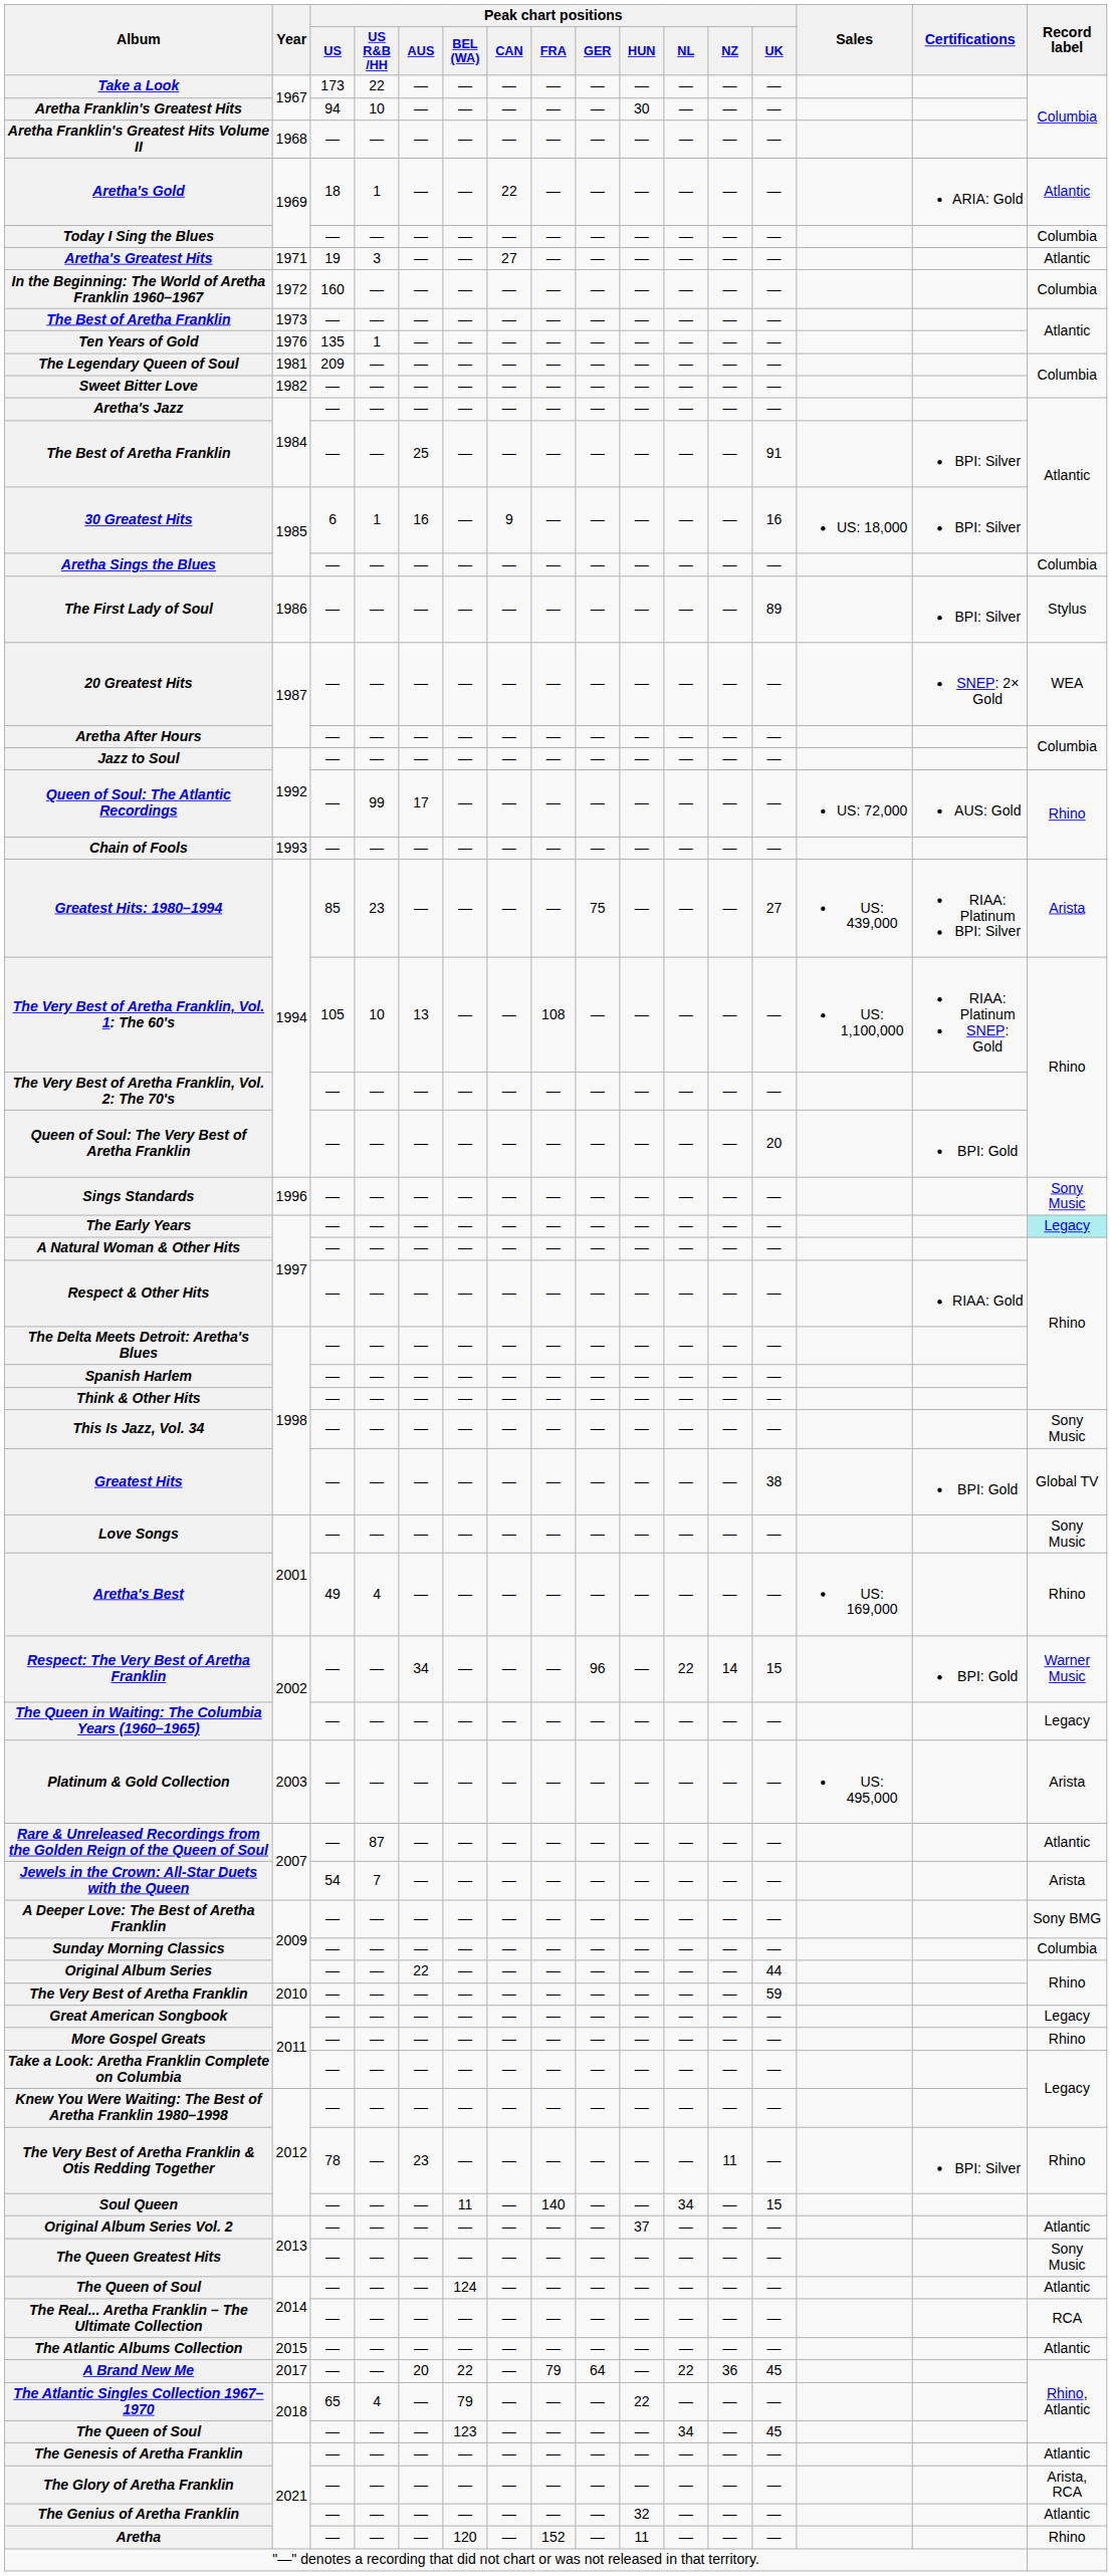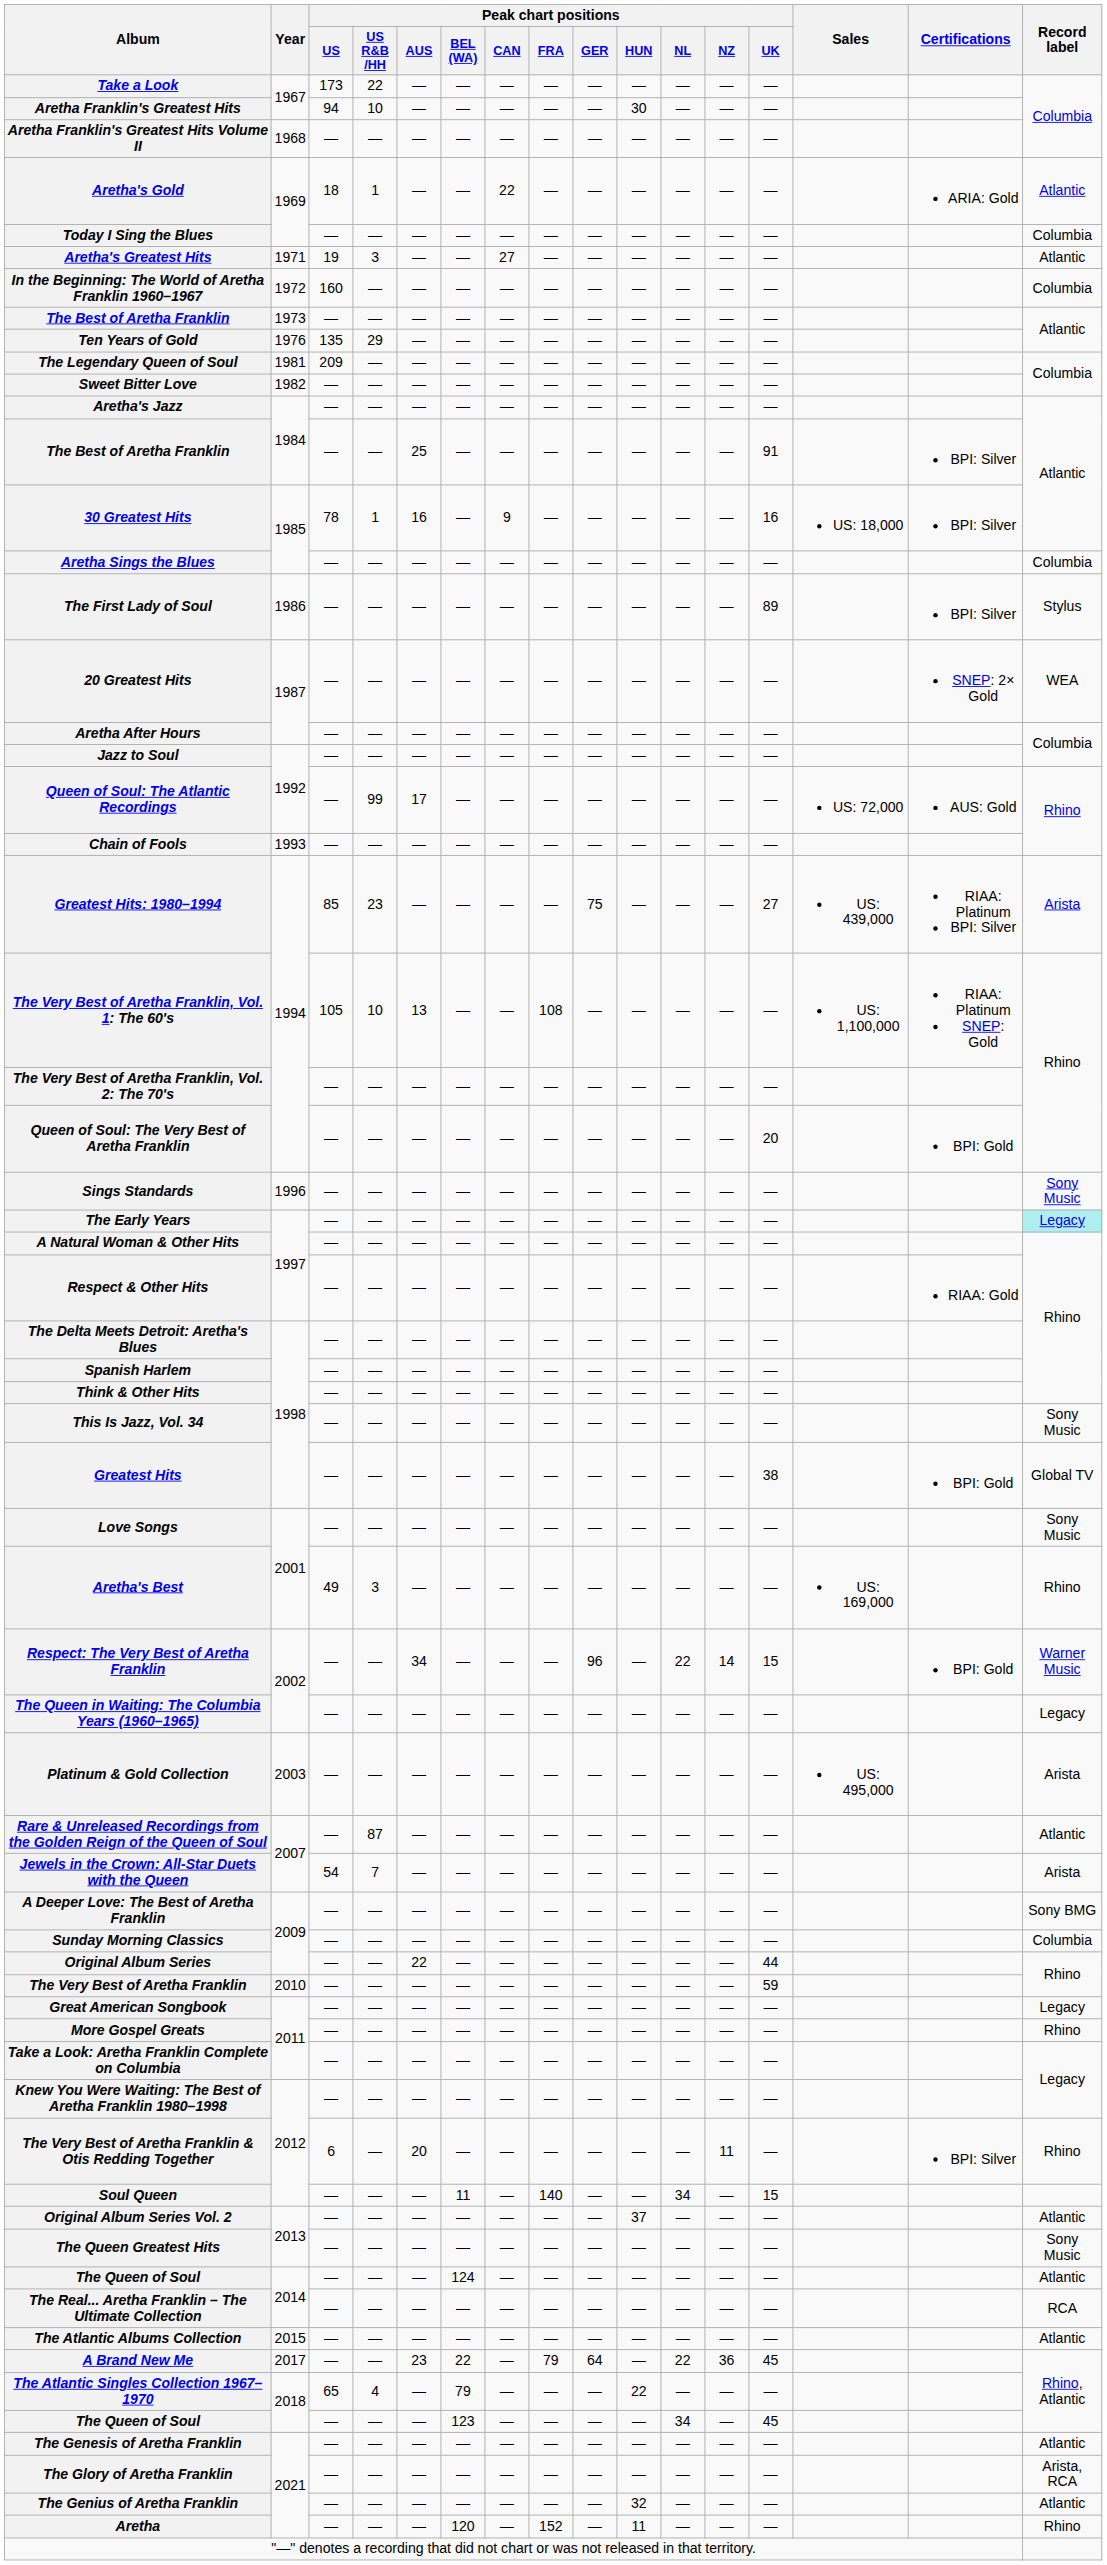Ten Years of Gold | Peak chart positions / US R&B /HH: 1 -> 29
30 Greatest Hits | Peak chart positions / US: 6 -> 78
Aretha's Best | Peak chart positions / US R&B /HH: 4 -> 3
The Very Best of Aretha Franklin & Otis Redding Together | Peak chart positions / US: 78 -> 6
The Very Best of Aretha Franklin & Otis Redding Together | Peak chart positions / AUS: 23 -> 20
A Brand New Me | Peak chart positions / AUS: 20 -> 23
